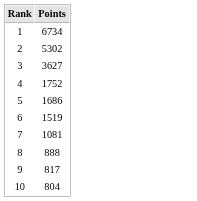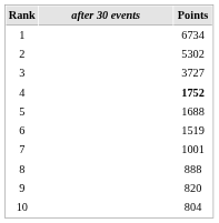+ column: after 30 events
3 | Points: 3627 -> 3727
4 | Points: normal -> bold
5 | Points: 1686 -> 1688
7 | Points: 1081 -> 1001
9 | Points: 817 -> 820
